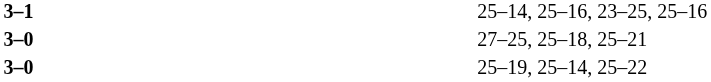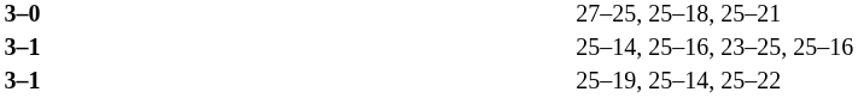rows swapped: 27–25, 25–18, 25–21 <-> 25–14, 25–16, 23–25, 25–16
25–19, 25–14, 25–22 | column 2: 3–0 -> 3–1
